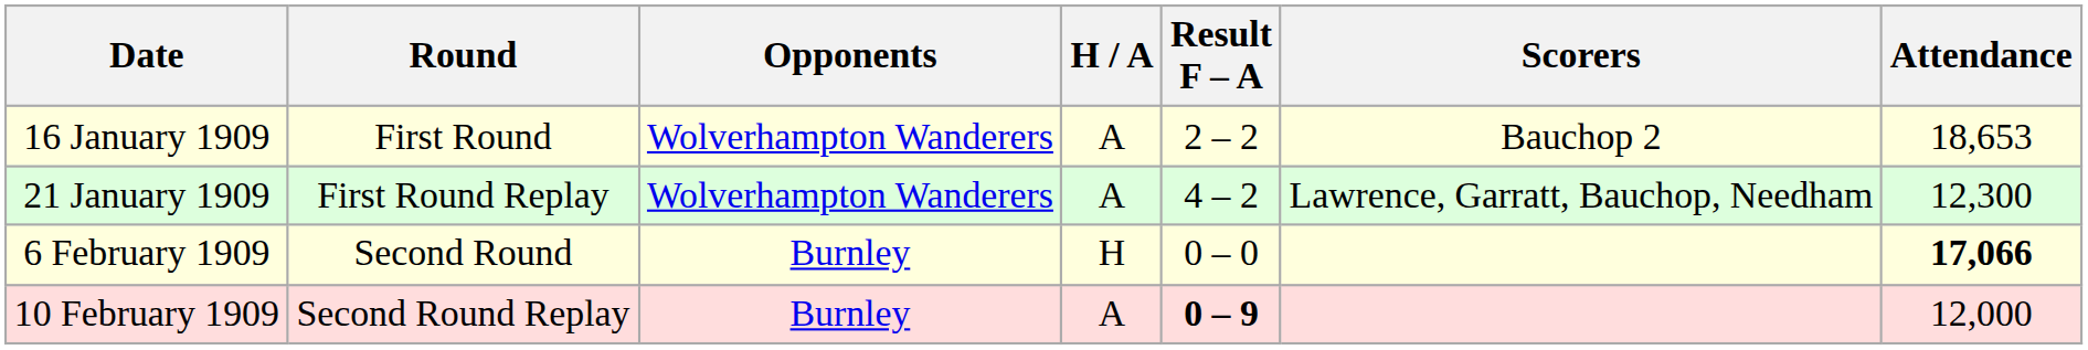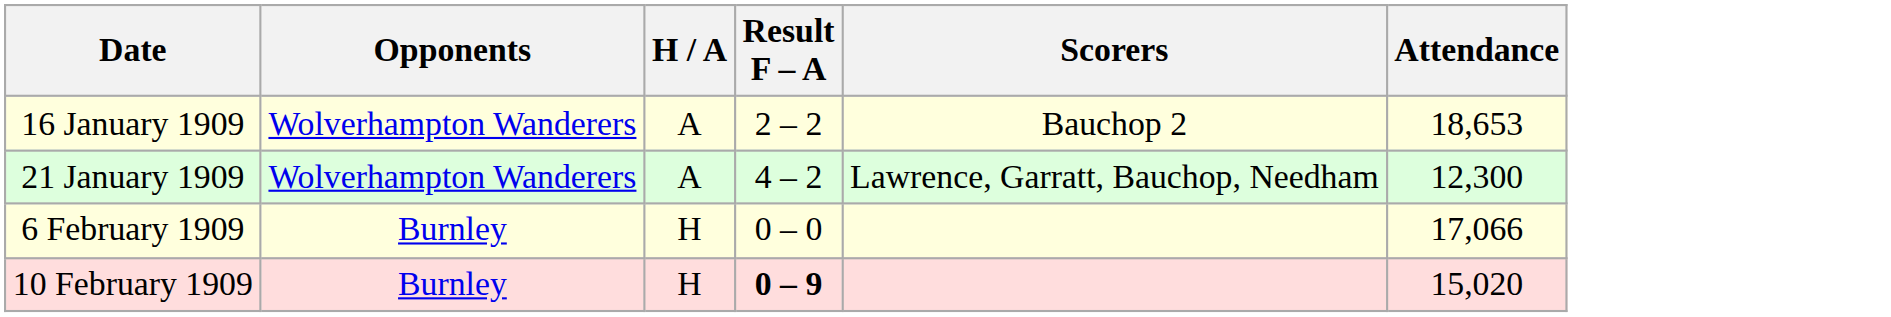- column: Round | First Round | First Round Replay | Second Round | Second Round Replay
6 February 1909 | Attendance: bold -> normal
10 February 1909 | H / A: A -> H
10 February 1909 | Attendance: 12,000 -> 15,020
